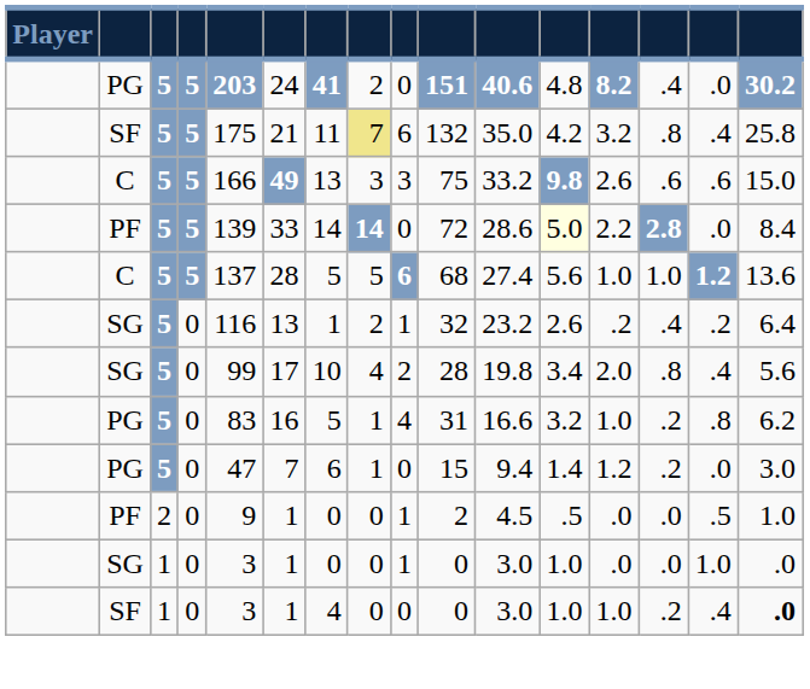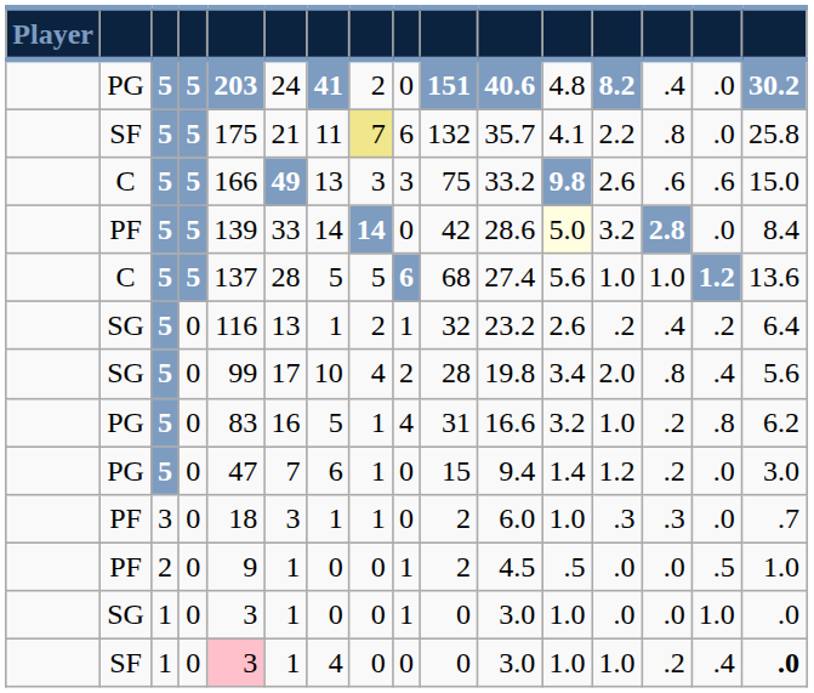SF / 5 | column 11: 35.0 -> 35.7
SF / 5 | column 12: 4.2 -> 4.1
SF / 5 | column 13: 3.2 -> 2.2
SF / 5 | column 15: .4 -> .0
PF / 5 | column 10: 72 -> 42
PF / 5 | column 13: 2.2 -> 3.2
+ row: PF | 3 | 0 | 18 | 3 | 1 | 1 | 0 | 2 | 6.0 | 1.0 | .3 | .3 | .0 | .7
SF / 1 | column 5: no background -> pink background
